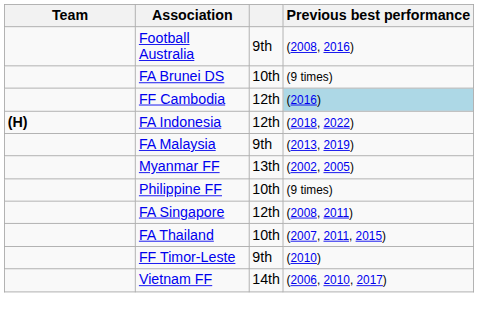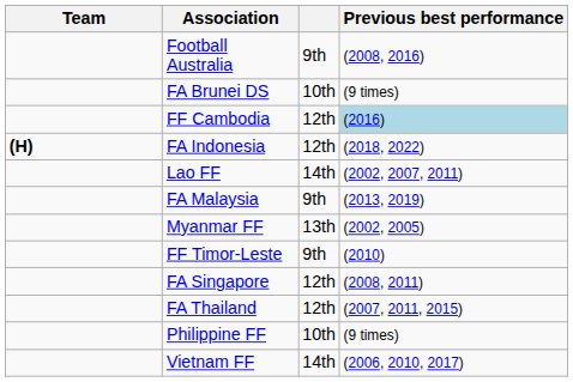+ row: Lao FF | 14th | (2002, 2007, 2011)
rows swapped: Philippine FF <-> FF Timor-Leste
FA Thailand | column 3: 10th -> 12th
